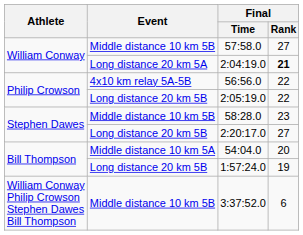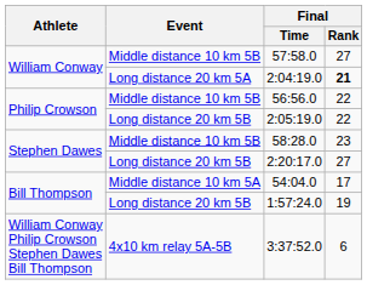56:56.0 | Event: 4x10 km relay 5A-5B -> Middle distance 10 km 5B
54:04.0 | Final / Rank: 20 -> 17
3:37:52.0 | Event: Middle distance 10 km 5B -> 4x10 km relay 5A-5B
